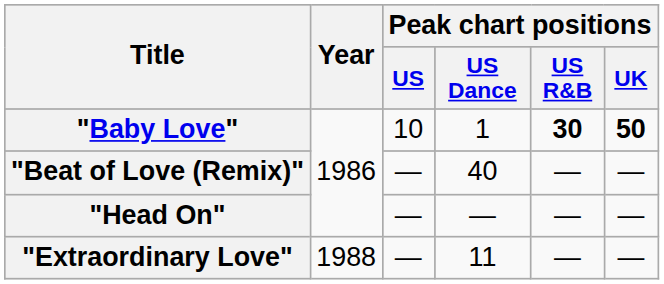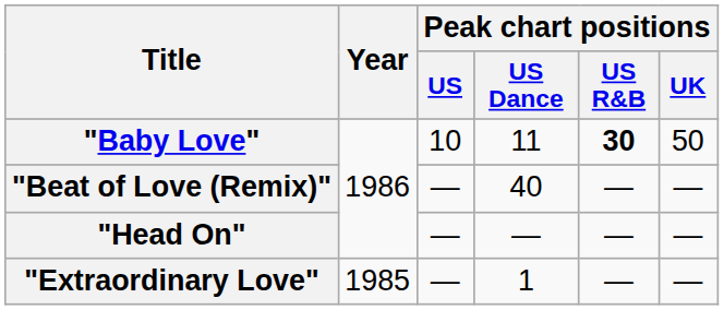"Baby Love" | Peak chart positions / US Dance: 1 -> 11
"Baby Love" | Peak chart positions / UK: bold -> normal
"Extraordinary Love" | Year: 1988 -> 1985
"Extraordinary Love" | Peak chart positions / US Dance: 11 -> 1
